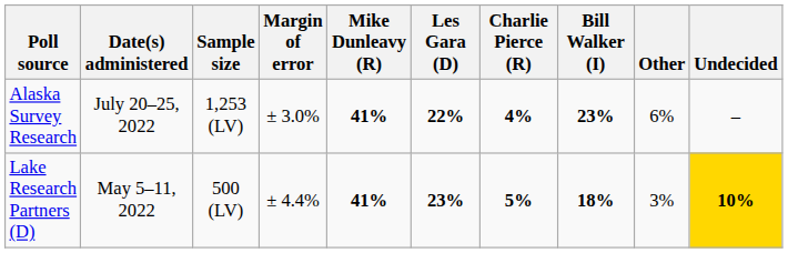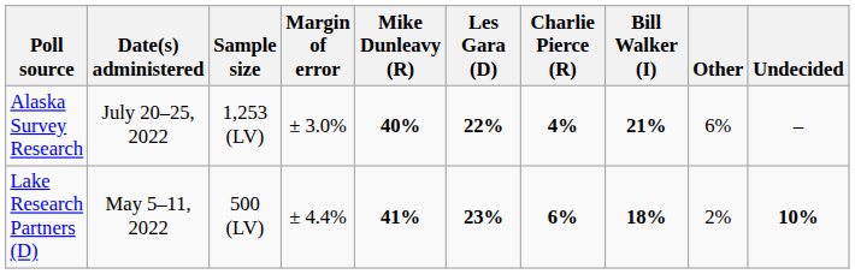Alaska Survey Research | Mike Dunleavy (R): 41% -> 40%
Alaska Survey Research | Bill Walker (I): 23% -> 21%
Lake Research Partners (D) | Charlie Pierce (R): 5% -> 6%
Lake Research Partners (D) | Other: 3% -> 2%
Lake Research Partners (D) | Undecided: gold background -> no background
